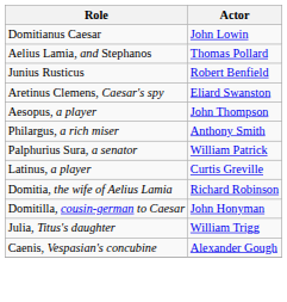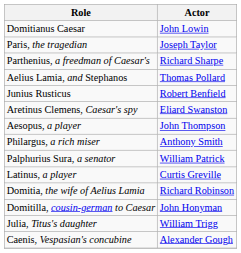+ row: Paris, the tragedian | Joseph Taylor
+ row: Parthenius, a freedman of Caesar's | Richard Sharpe
